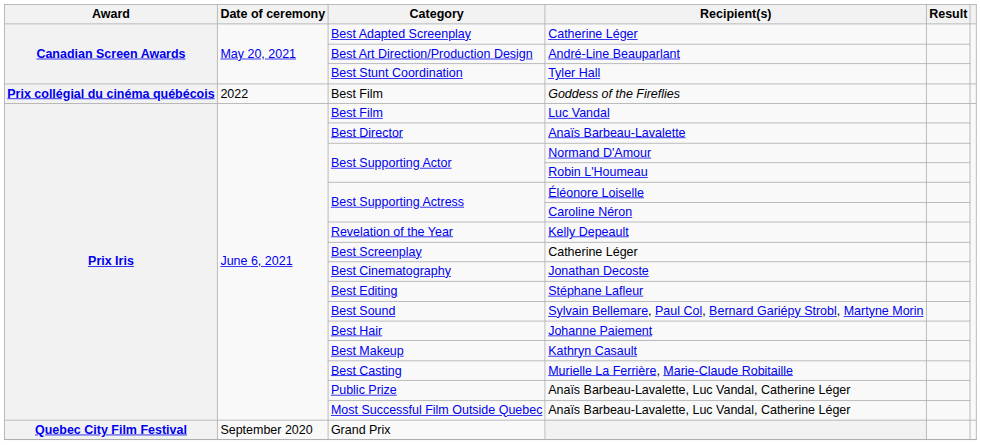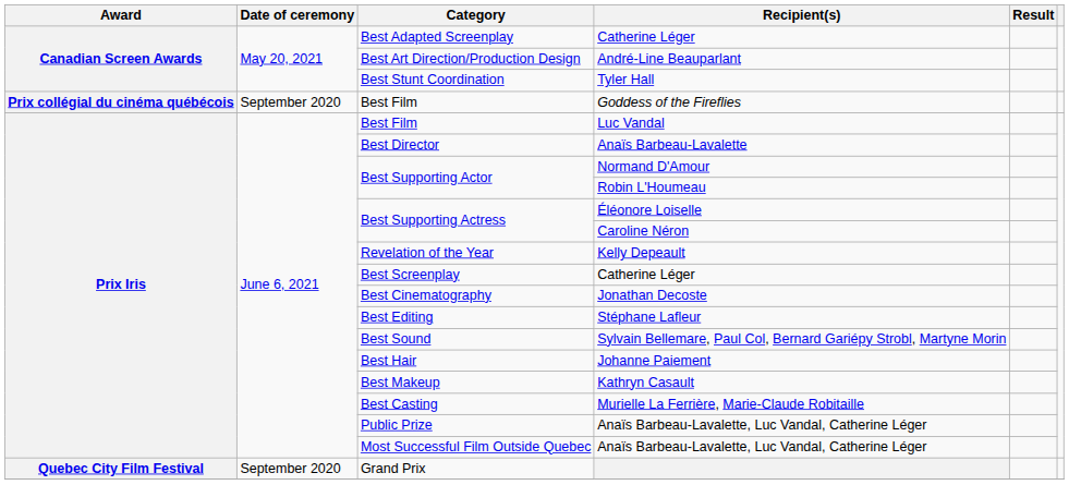Goddess of the Fireflies | Date of ceremony: 2022 -> September 2020
